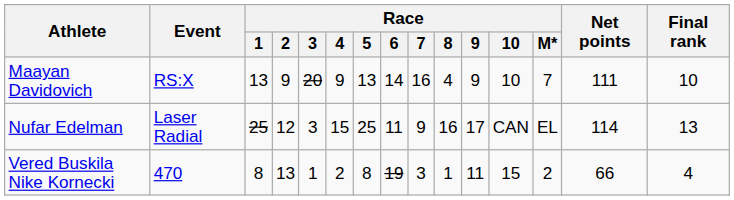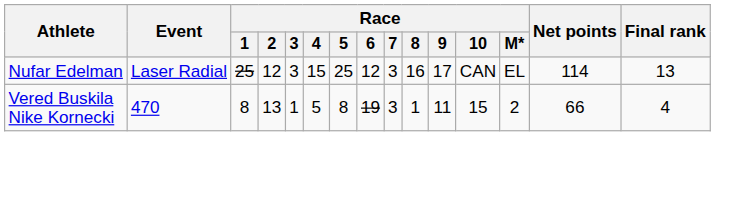- row: Maayan Davidovich | RS:X | 13 | 9 | 20 | 9 | 13 | 14 | 16 | 4 | 9 | 10 | 7 | 111 | 10
Nufar Edelman | Race / 6: 11 -> 12
Nufar Edelman | Race / 7: 9 -> 3
Vered Buskila Nike Kornecki | Race / 4: 2 -> 5
